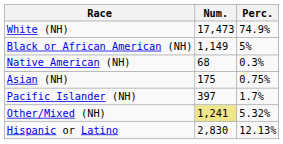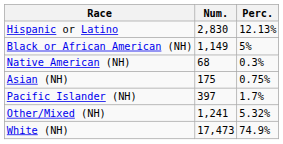rows swapped: White (NH) <-> Hispanic or Latino
Other/Mixed (NH) | Num.: khaki background -> no background
